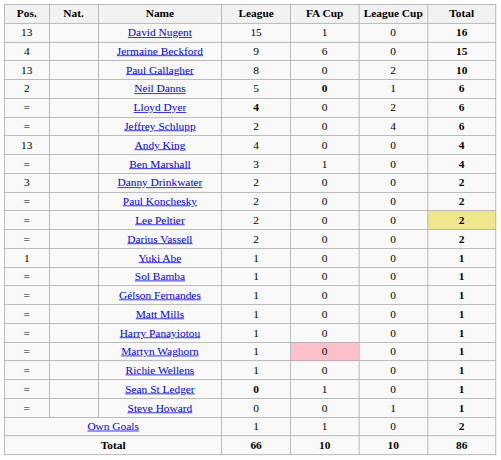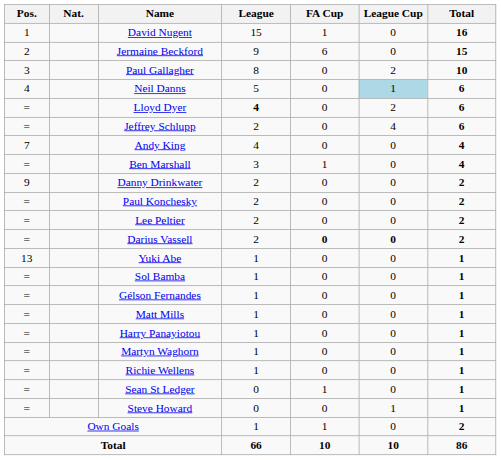David Nugent | Pos.: 13 -> 1
Jermaine Beckford | Pos.: 4 -> 2
Paul Gallagher | Pos.: 13 -> 3
Neil Danns | Pos.: 2 -> 4
Neil Danns | FA Cup: bold -> normal
Neil Danns | League Cup: no background -> lightblue background
Andy King | Pos.: 13 -> 7
Danny Drinkwater | Pos.: 3 -> 9
Lee Peltier | Total: khaki background -> no background
Darius Vassell | FA Cup: normal -> bold
Darius Vassell | League Cup: normal -> bold
Yuki Abe | Pos.: 1 -> 13
Martyn Waghorn | FA Cup: pink background -> no background
Sean St Ledger | League: bold -> normal
